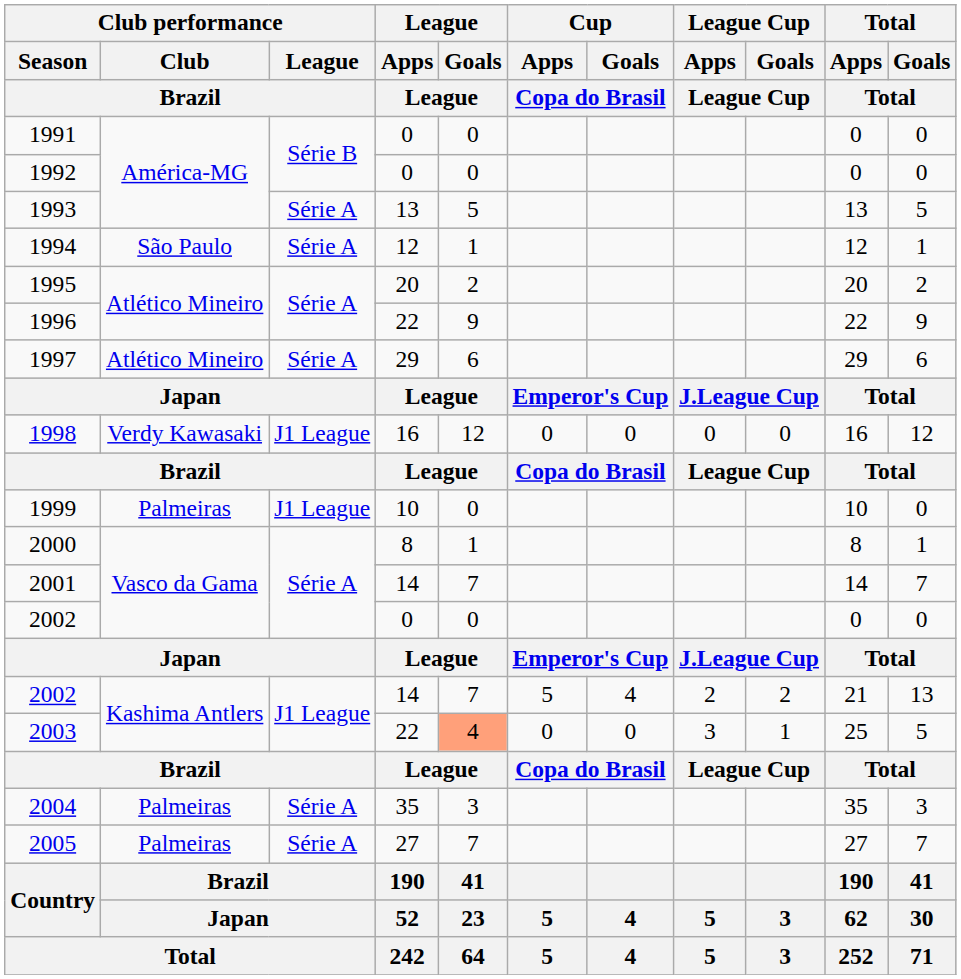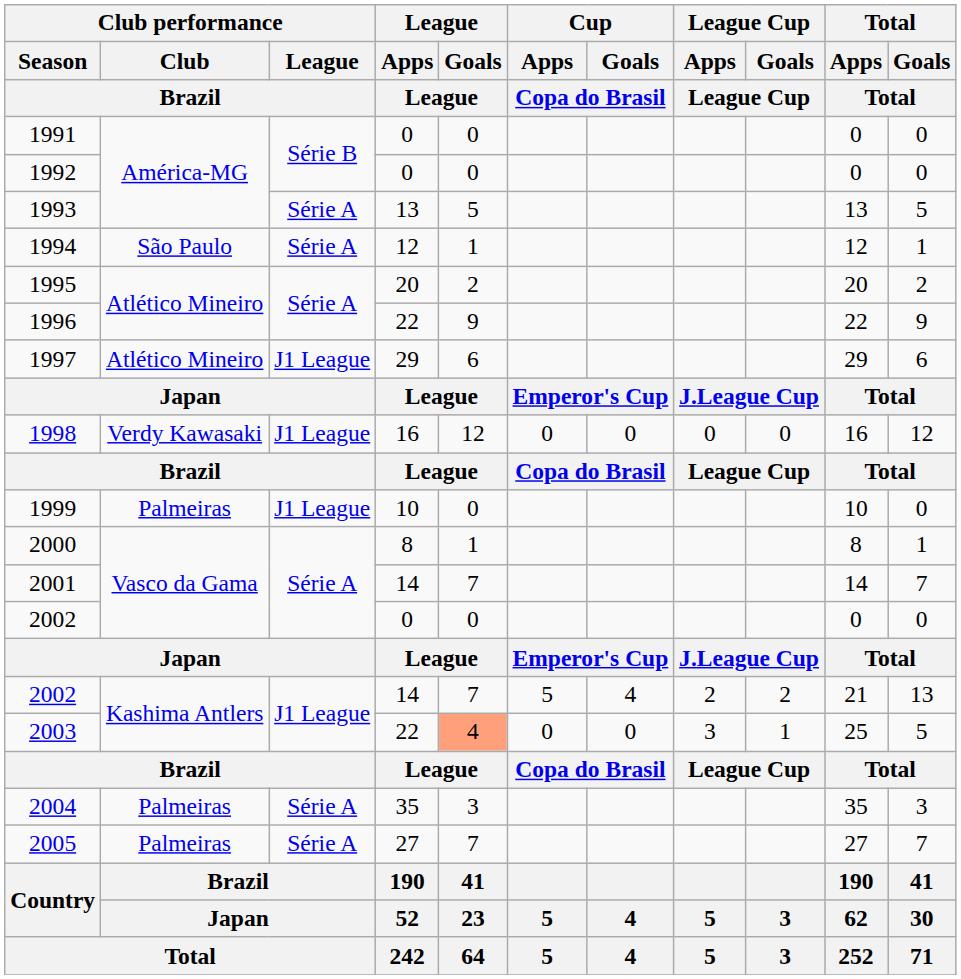1997 | Club performance / League / Brazil: Série A -> J1 League
